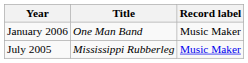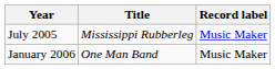rows swapped: July 2005 <-> January 2006
